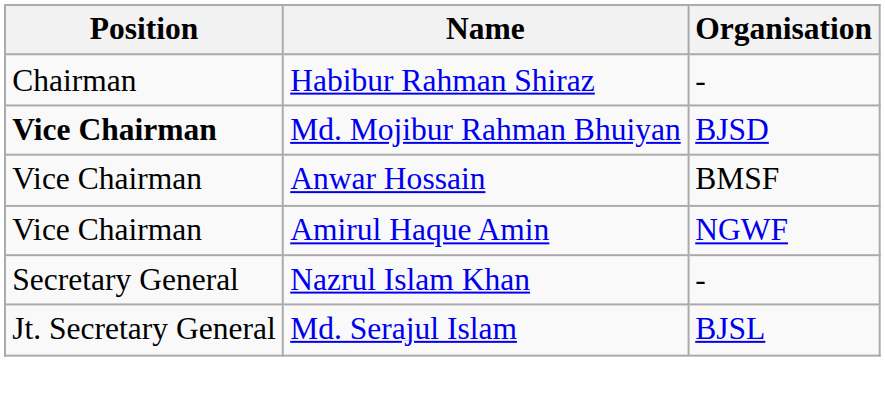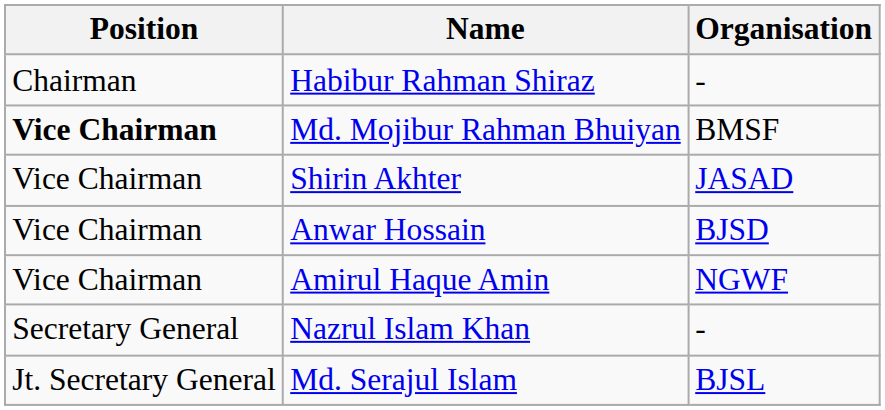Md. Mojibur Rahman Bhuiyan | Organisation: BJSD -> BMSF
+ row: Vice Chairman | Shirin Akhter | JASAD
Anwar Hossain | Organisation: BMSF -> BJSD
